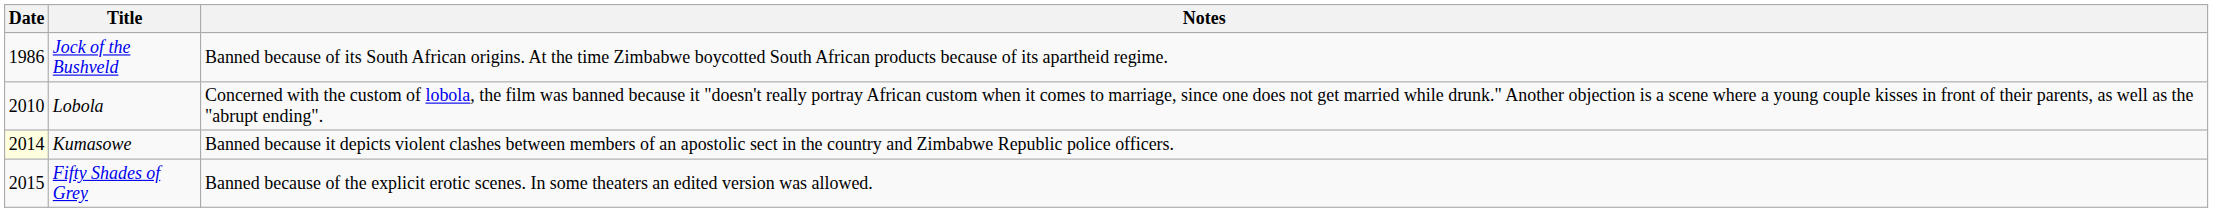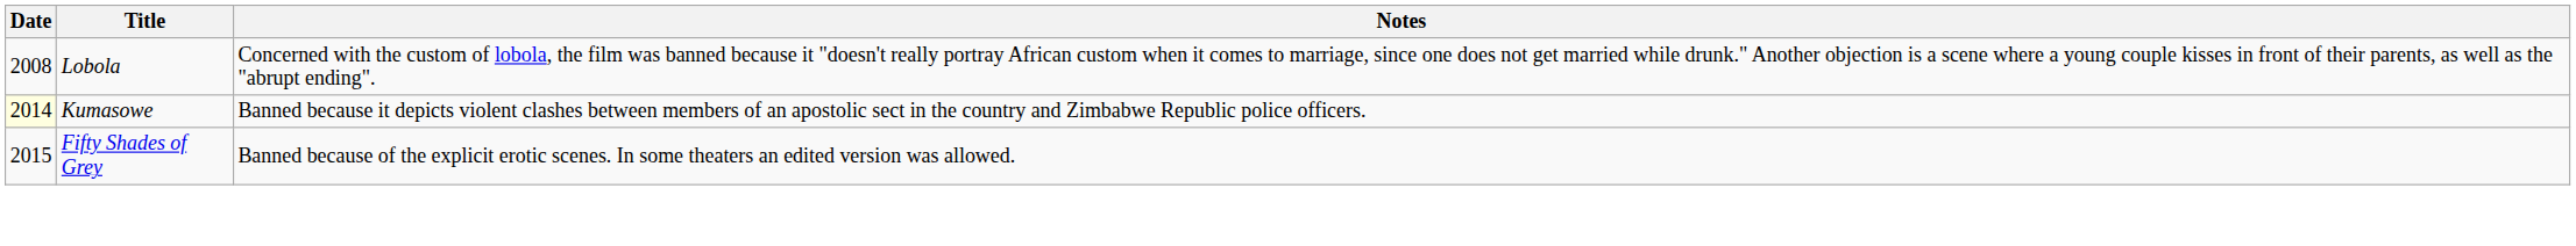- row: 1986 | Jock of the Bushveld | Banned because of its South African origins. At the time Zimbabwe boycotted South African products because of its apartheid regime.
Lobola | Date: 2010 -> 2008
